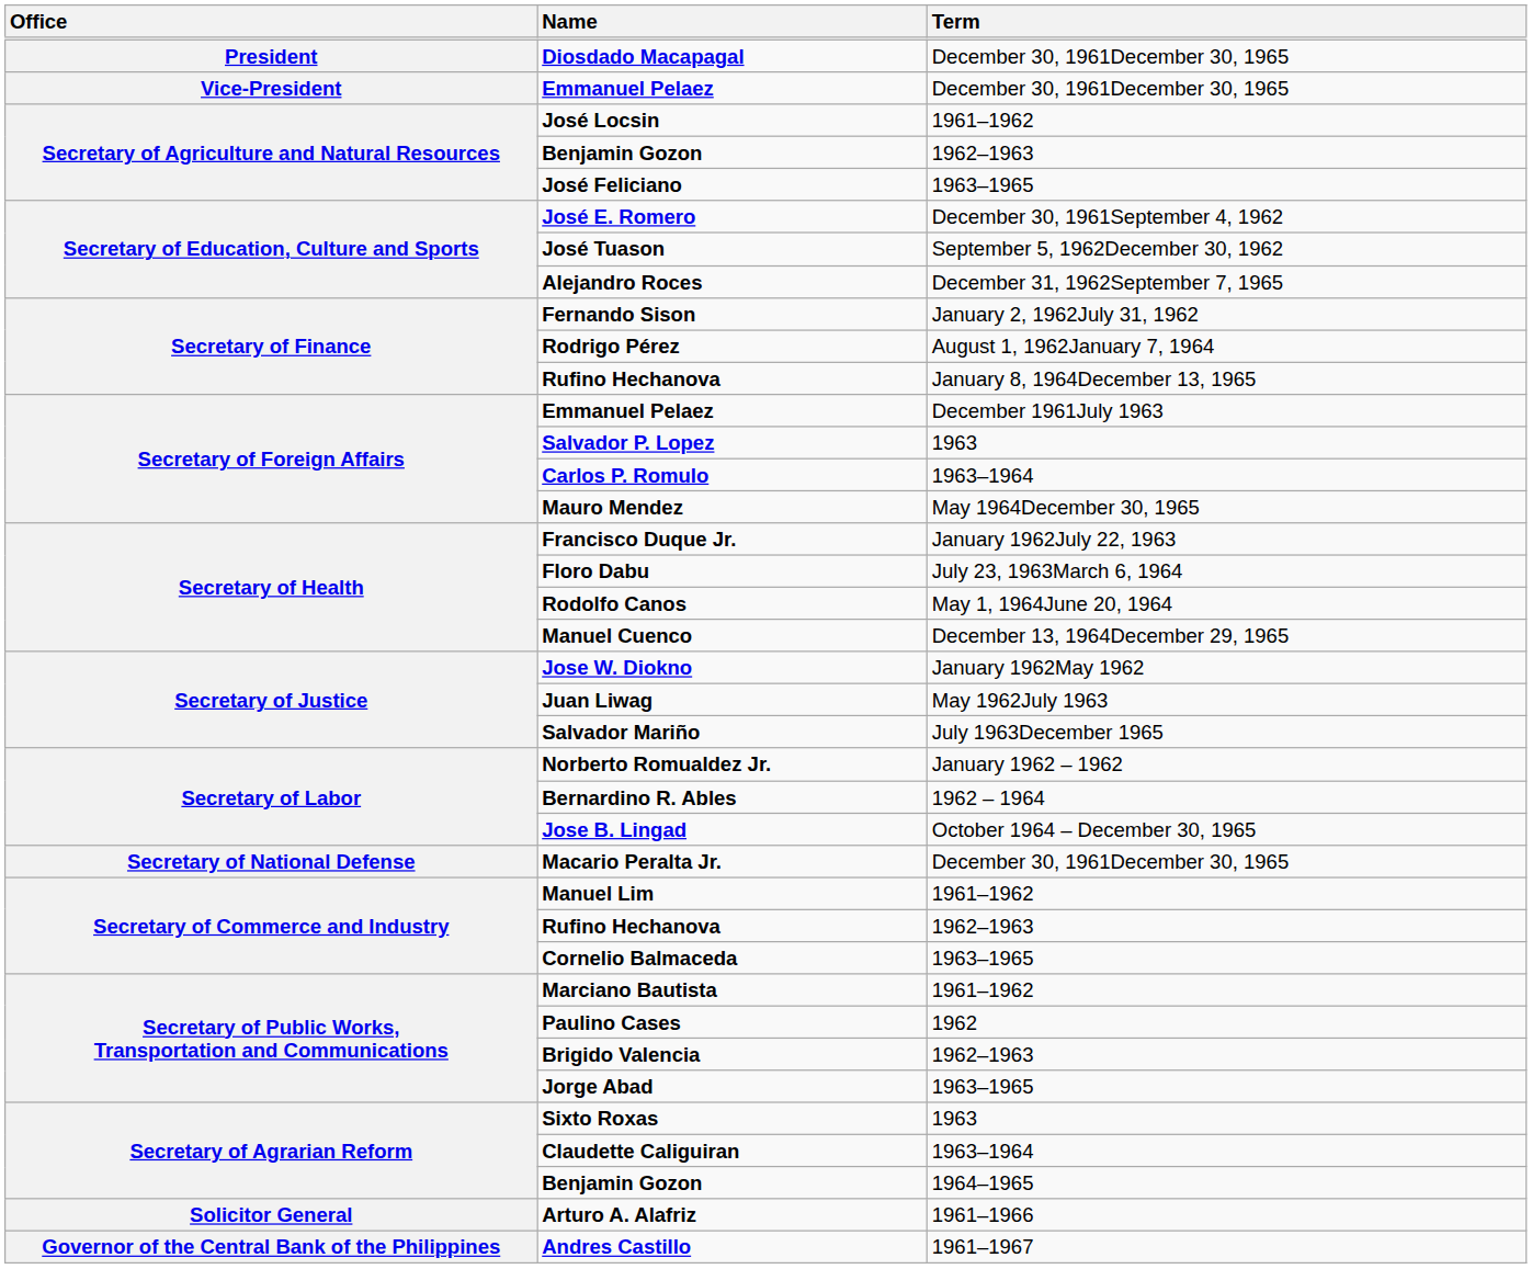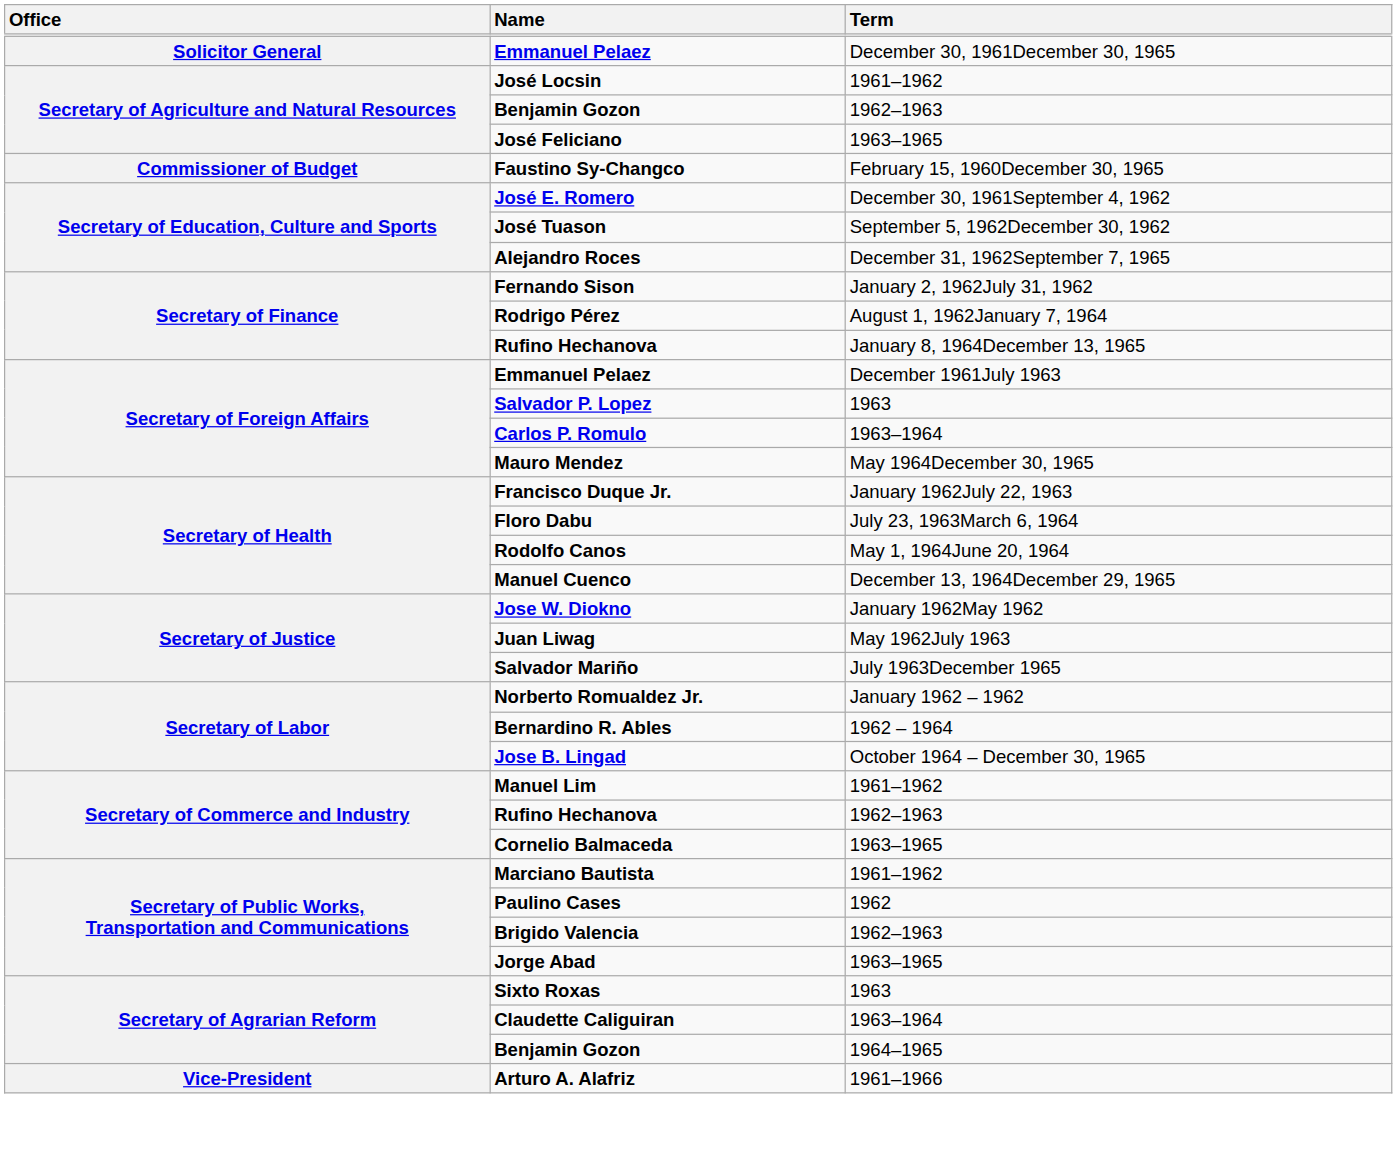- row: President | Diosdado Macapagal | December 30, 1961December 30, 1965
Emmanuel Pelaez / December 30, 1961December 30, 1965 | Office: Vice-President -> Solicitor General
+ row: Commissioner of Budget | Faustino Sy-Changco | February 15, 1960December 30, 1965
- row: Secretary of National Defense | Macario Peralta Jr. | December 30, 1961December 30, 1965
Arturo A. Alafriz | Office: Solicitor General -> Vice-President
- row: Governor of the Central Bank of the Philippines | Andres Castillo | 1961–1967
